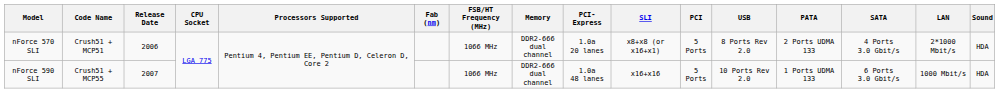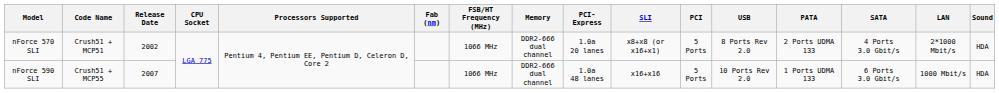nForce 570 SLI | Release Date: 2006 -> 2002
